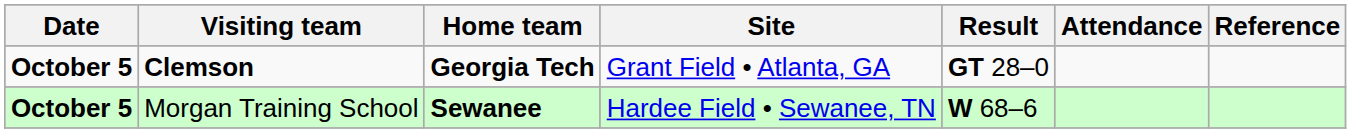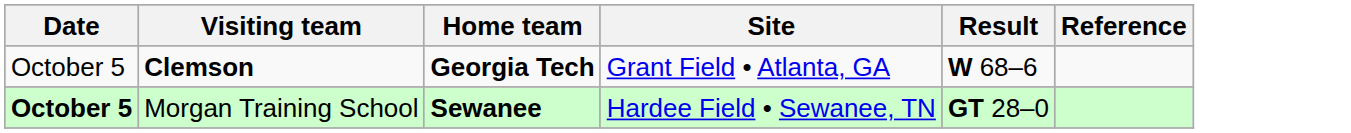- column: Attendance
Clemson | Date: bold -> normal
Clemson | Result: GT 28–0 -> W 68–6
Morgan Training School | Result: W 68–6 -> GT 28–0
